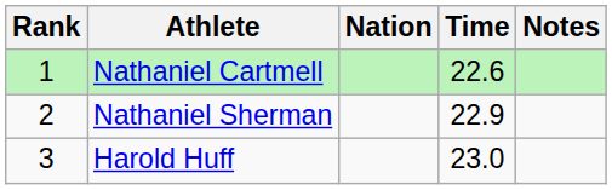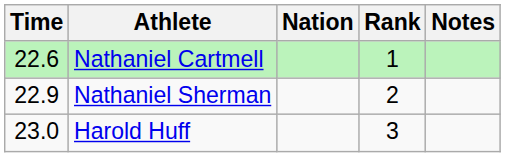columns swapped: Rank <-> Time
